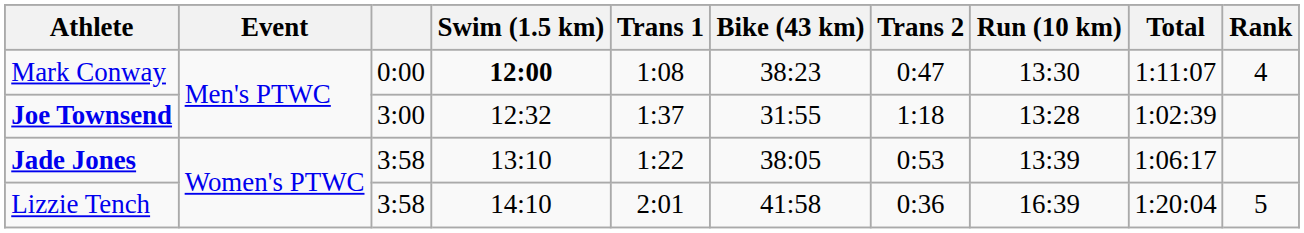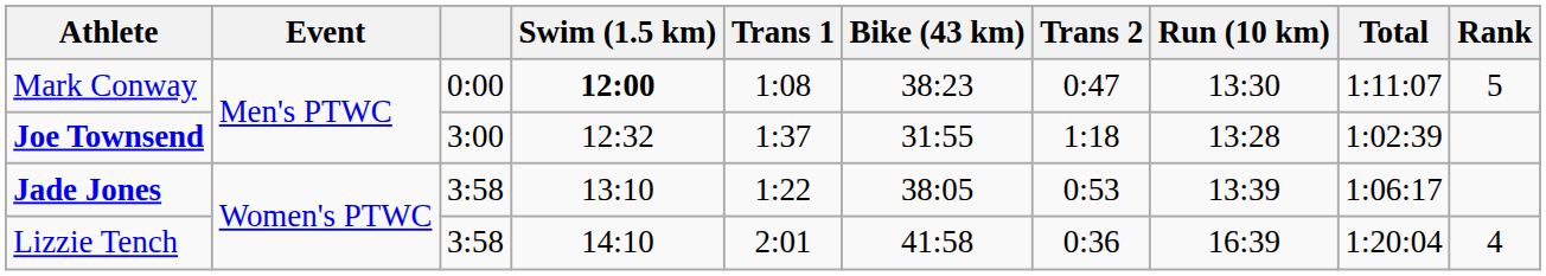Mark Conway | Rank: 4 -> 5
Lizzie Tench | Rank: 5 -> 4
